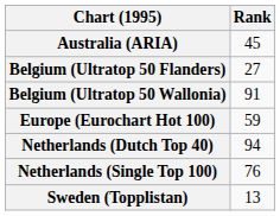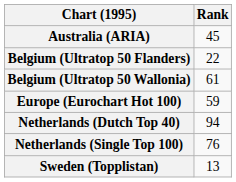Belgium (Ultratop 50 Flanders) | Rank: 27 -> 22
Belgium (Ultratop 50 Wallonia) | Rank: 91 -> 61
